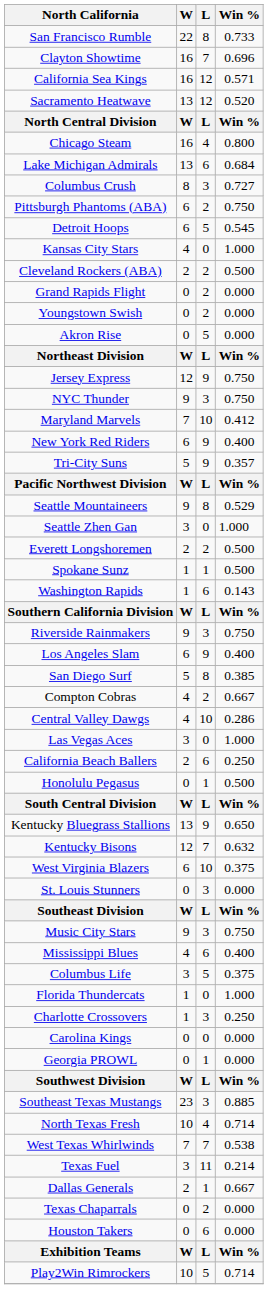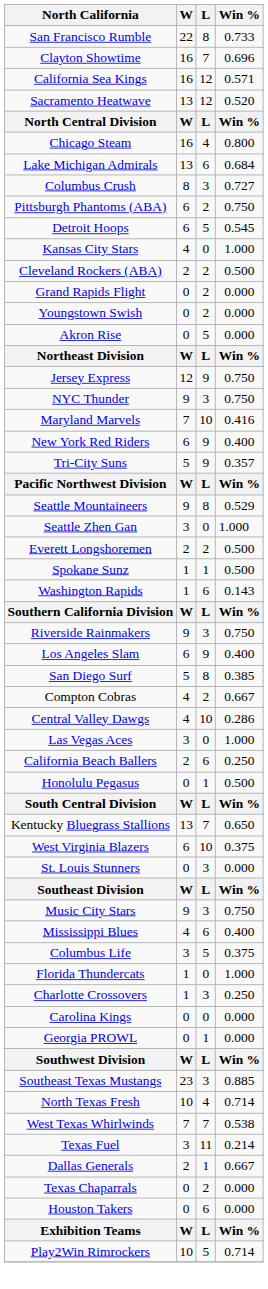Maryland Marvels | Win %: 0.412 -> 0.416
Kentucky Bluegrass Stallions | L: 9 -> 7
- row: Kentucky Bisons | 12 | 7 | 0.632
